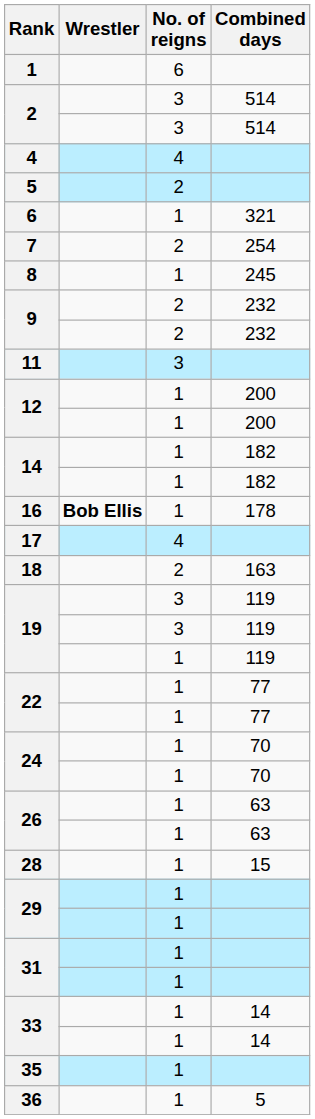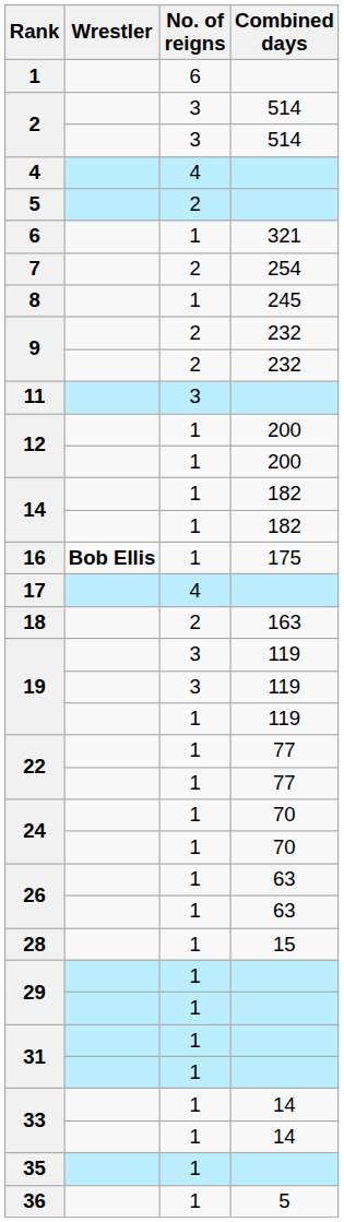16 | Combined days: 178 -> 175
